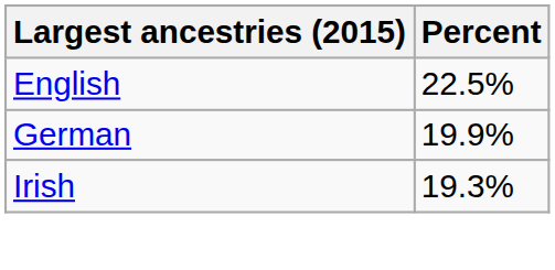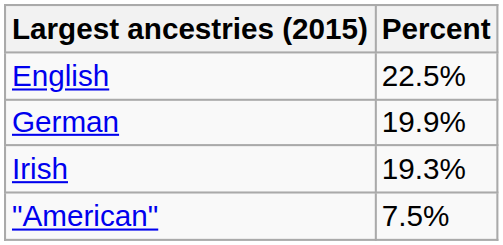+ row: "American" | 7.5%
